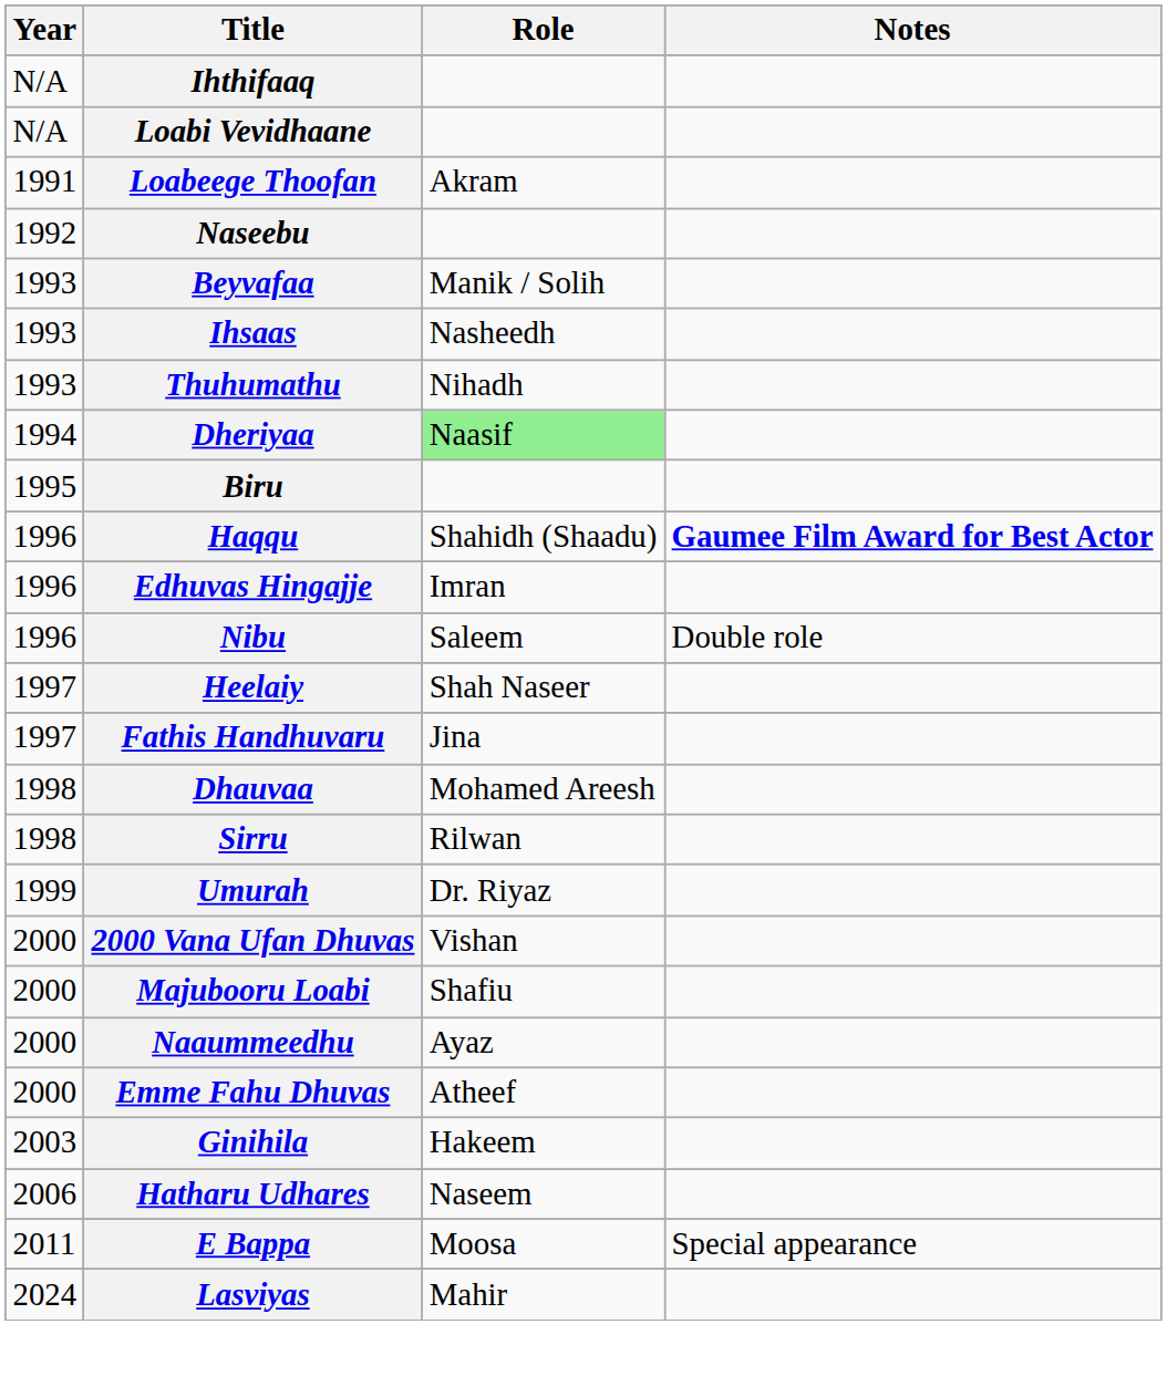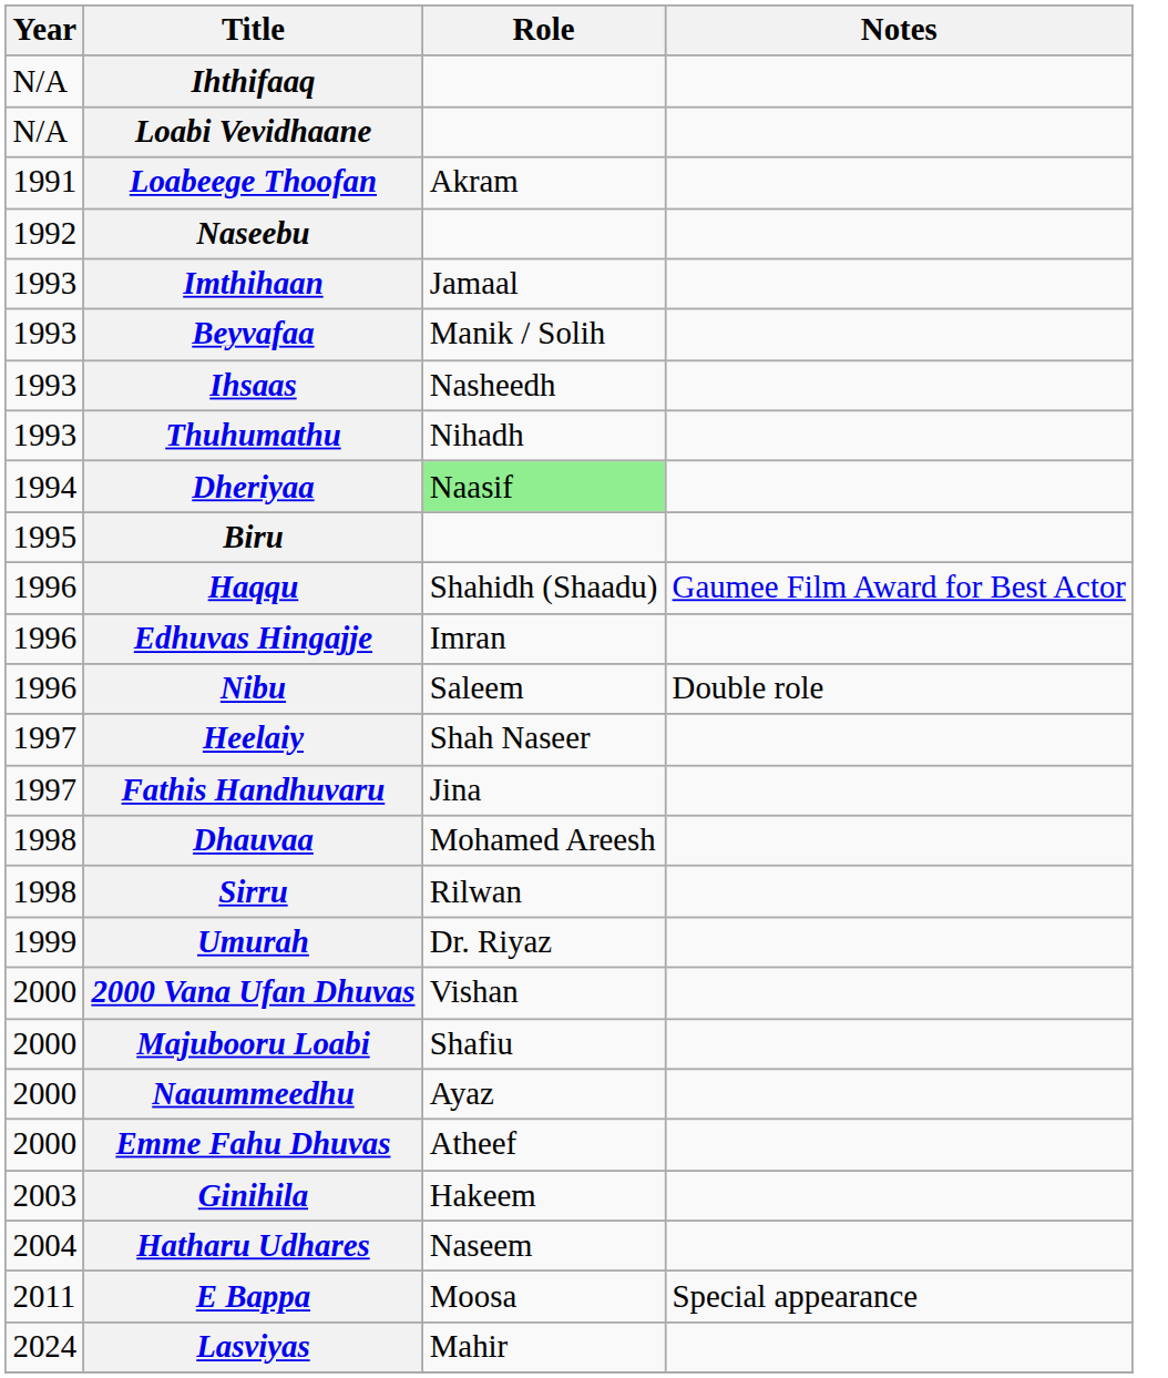+ row: 1993 | Imthihaan | Jamaal
Haqqu | Notes: bold -> normal
Hatharu Udhares | Year: 2006 -> 2004
